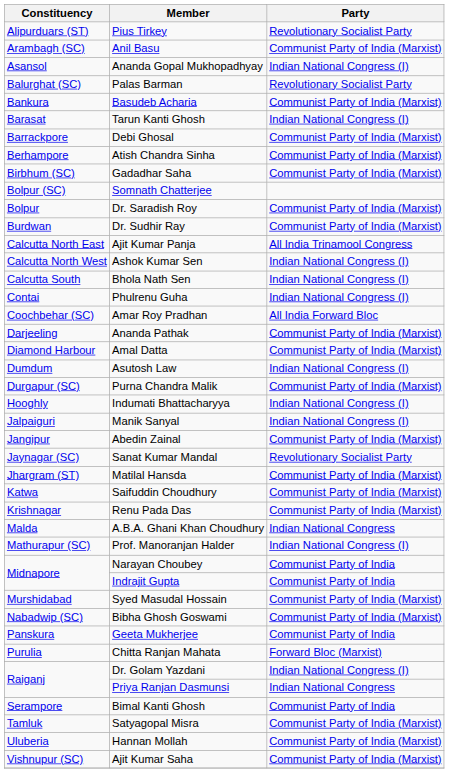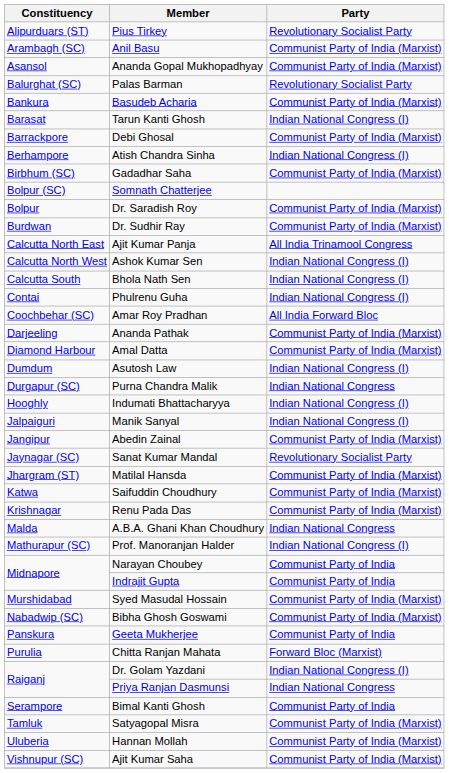Ananda Gopal Mukhopadhyay | Party: Indian National Congress (I) -> Communist Party of India (Marxist)
Atish Chandra Sinha | Party: Communist Party of India (Marxist) -> Indian National Congress (I)
Purna Chandra Malik | Party: Communist Party of India (Marxist) -> Indian National Congress
